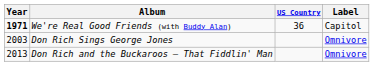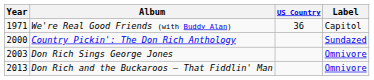We're Real Good Friends (with Buddy Alan) | Year: bold -> normal
+ row: 2000 | Country Pickin': The Don Rich Anthology | Sundazed
